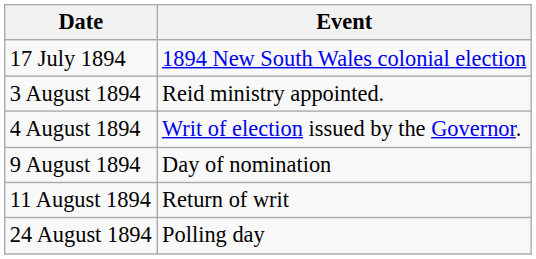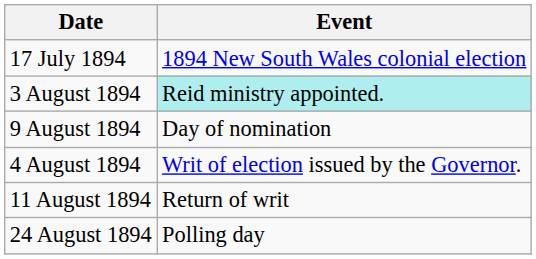3 August 1894 | Event: no background -> paleturquoise background
rows swapped: 4 August 1894 <-> 9 August 1894
